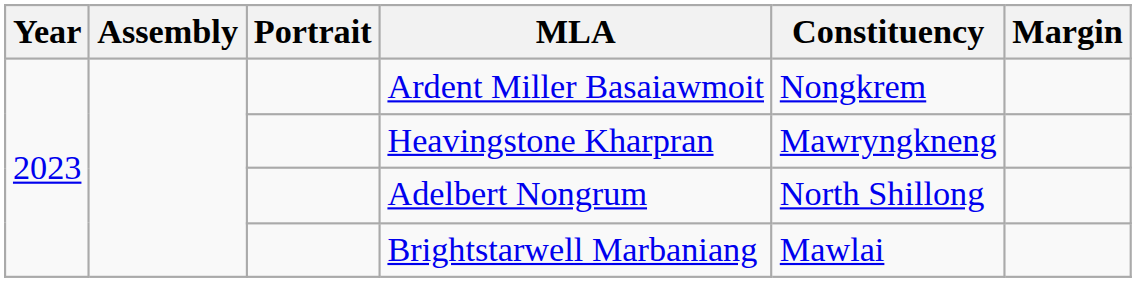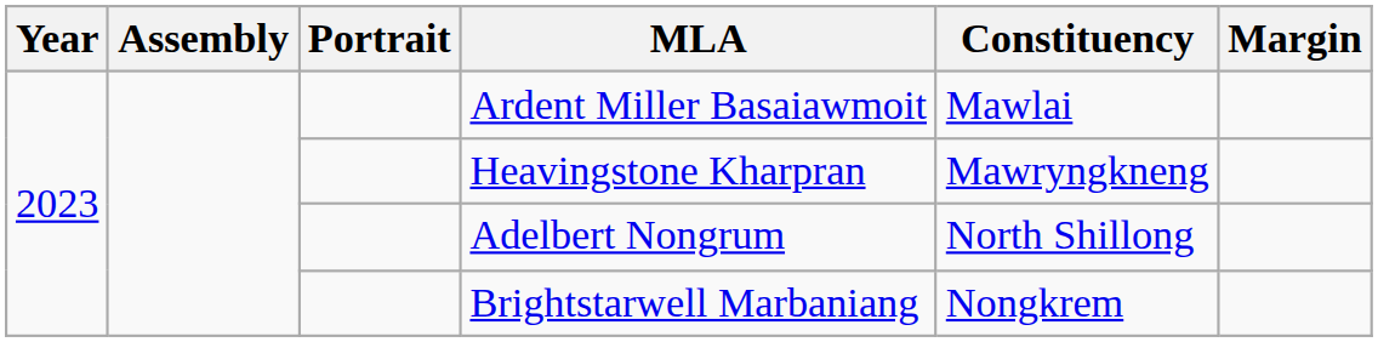Ardent Miller Basaiawmoit | Constituency: Nongkrem -> Mawlai
Brightstarwell Marbaniang | Constituency: Mawlai -> Nongkrem
